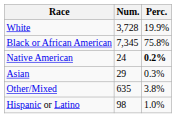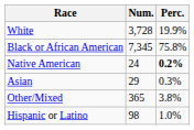Other/Mixed | Num.: 635 -> 365
